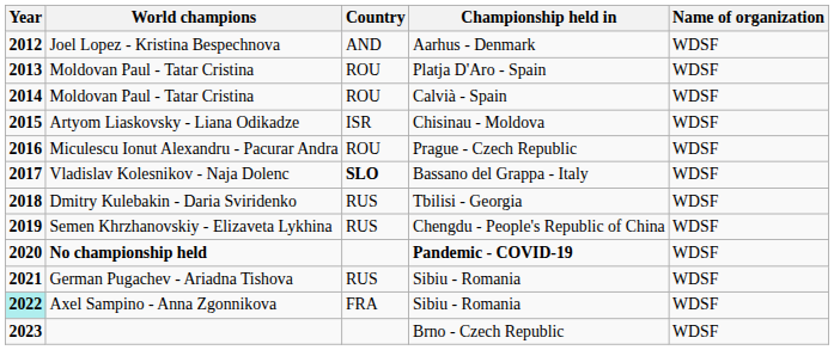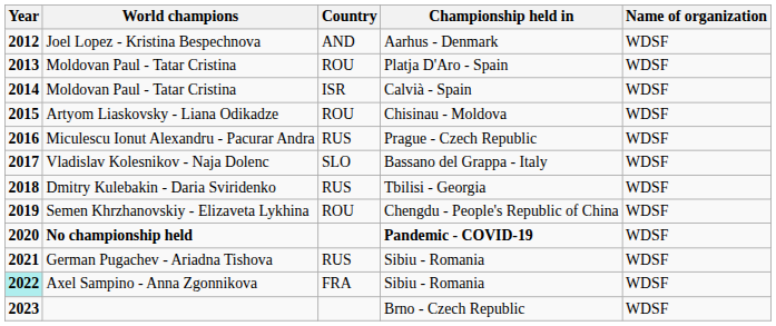Moldovan Paul - Tatar Cristina / Calvià - Spain | Country: ROU -> ISR
Artyom Liaskovsky - Liana Odikadze | Country: ISR -> ROU
Miculescu Ionut Alexandru - Pacurar Andra | Country: ROU -> RUS
Vladislav Kolesnikov - Naja Dolenc | Country: bold -> normal
Semen Khrzhanovskiy - Elizaveta Lykhina | Country: RUS -> ROU
